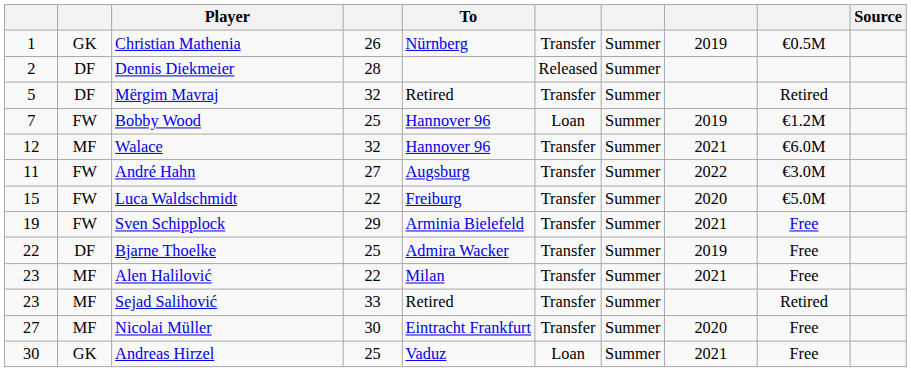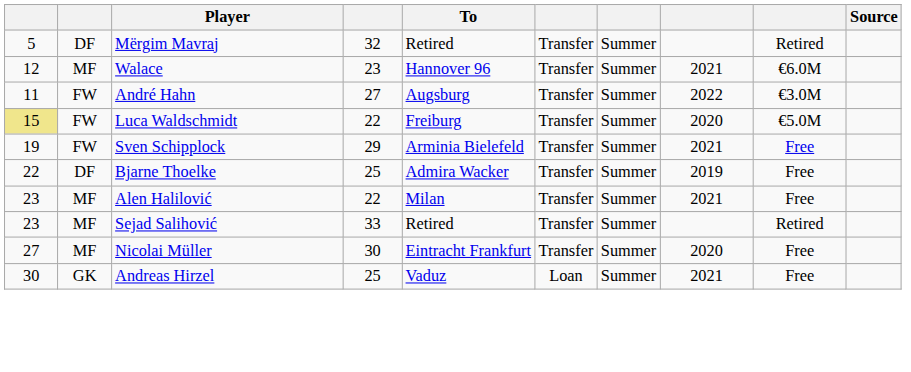- row: 1 | GK | Christian Mathenia | 26 | Nürnberg | Transfer | Summer | 2019 | €0.5M
- row: 2 | DF | Dennis Diekmeier | 28 | Released | Summer
- row: 7 | FW | Bobby Wood | 25 | Hannover 96 | Loan | Summer | 2019 | €1.2M
Walace | column 4: 32 -> 23
Luca Waldschmidt | column 1: no background -> khaki background
